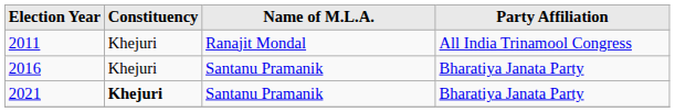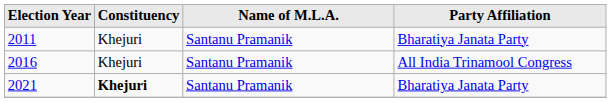2011 | Name of M.L.A.: Ranajit Mondal -> Santanu Pramanik
2011 | Party Affiliation: All India Trinamool Congress -> Bharatiya Janata Party
2016 | Party Affiliation: Bharatiya Janata Party -> All India Trinamool Congress
